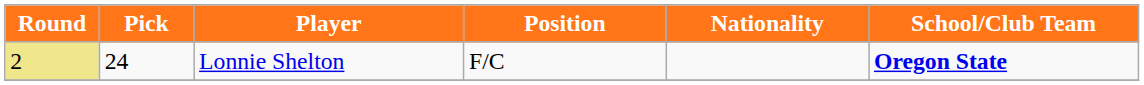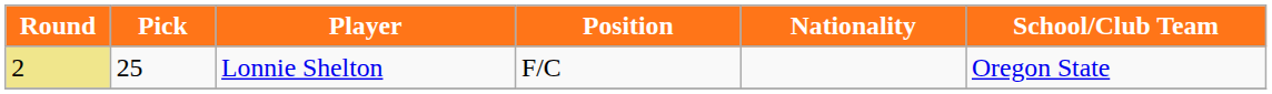Lonnie Shelton | Pick: 24 -> 25
Lonnie Shelton | School/Club Team: bold -> normal
